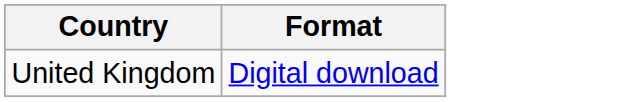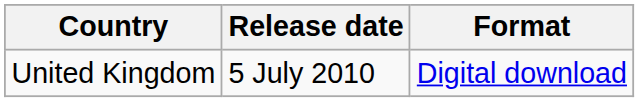+ column: Release date | 5 July 2010
